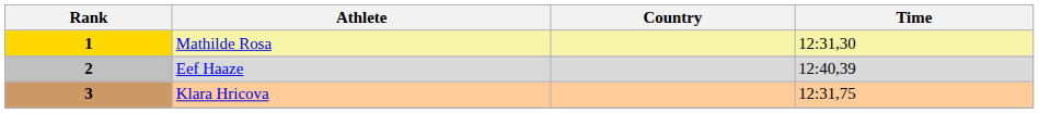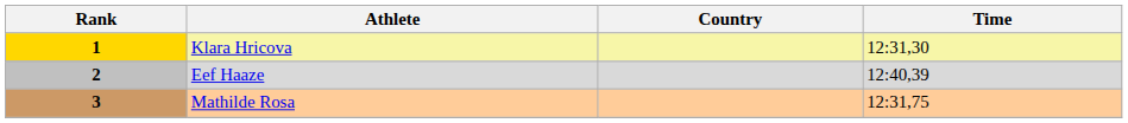1 | Athlete: Mathilde Rosa -> Klara Hricova
3 | Athlete: Klara Hricova -> Mathilde Rosa
